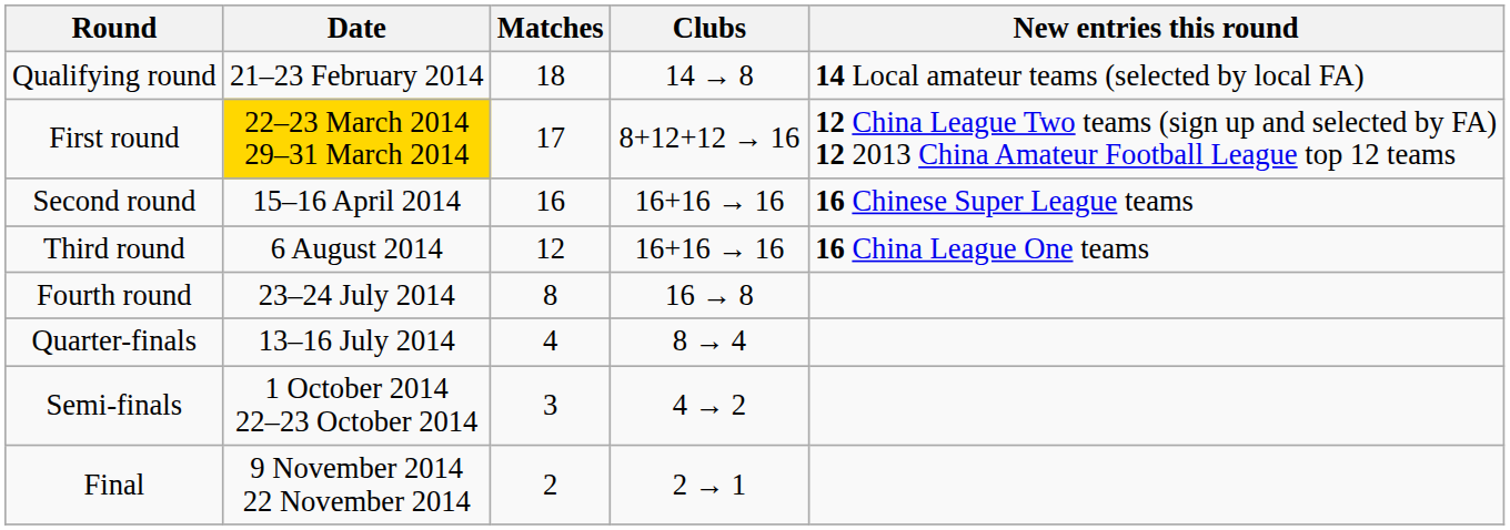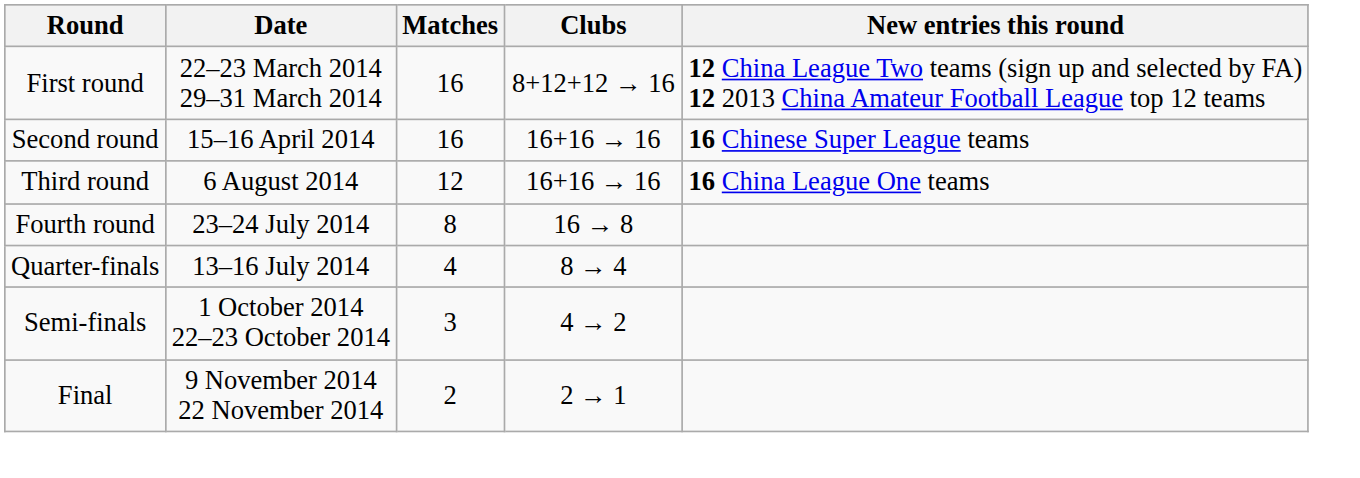- row: Qualifying round | 21–23 February 2014 | 18 | 14 → 8 | 14 Local amateur teams (selected by local FA)
First round | Date: gold background -> no background
First round | Matches: 17 -> 16
